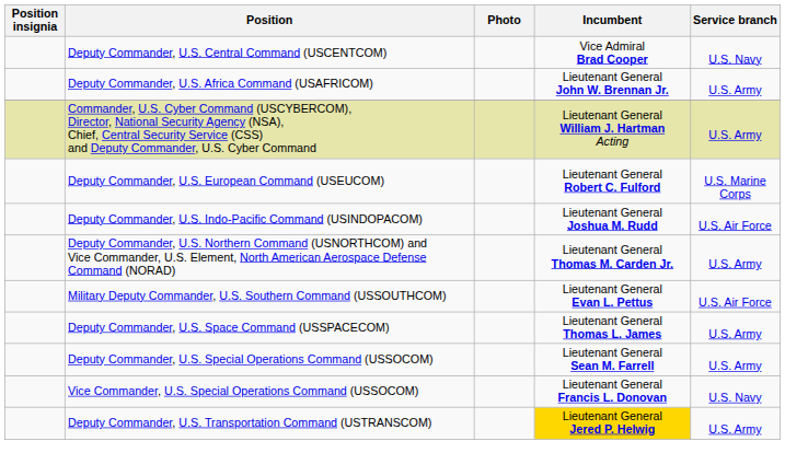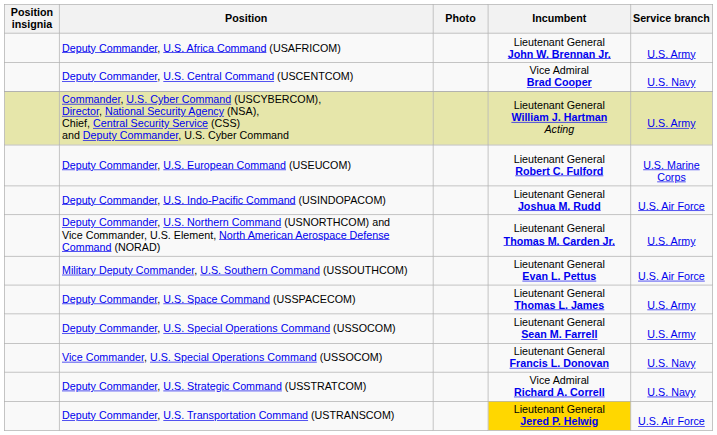rows swapped: Deputy Commander, U.S. Africa Command (USAFRICOM) <-> Deputy Commander, U.S. Central Command (USCENTCOM)
+ row: Deputy Commander, U.S. Strategic Command (USSTRATCOM) | Vice Admiral Richard A. Correll | U.S. Navy
Deputy Commander, U.S. Transportation Command (USTRANSCOM) | Service branch: U.S. Army -> U.S. Air Force
